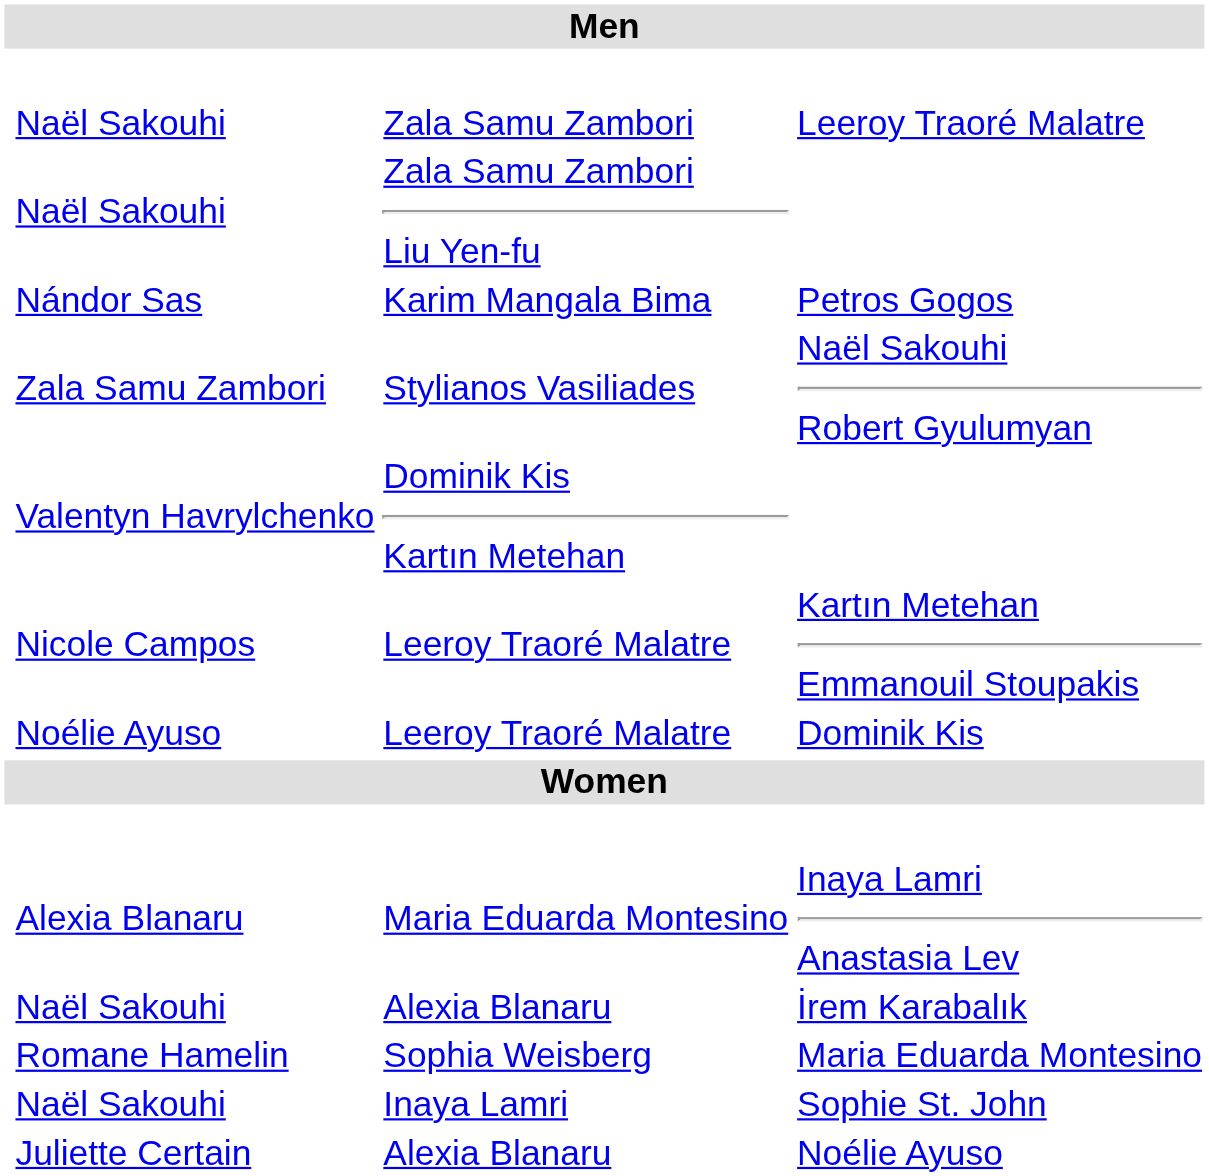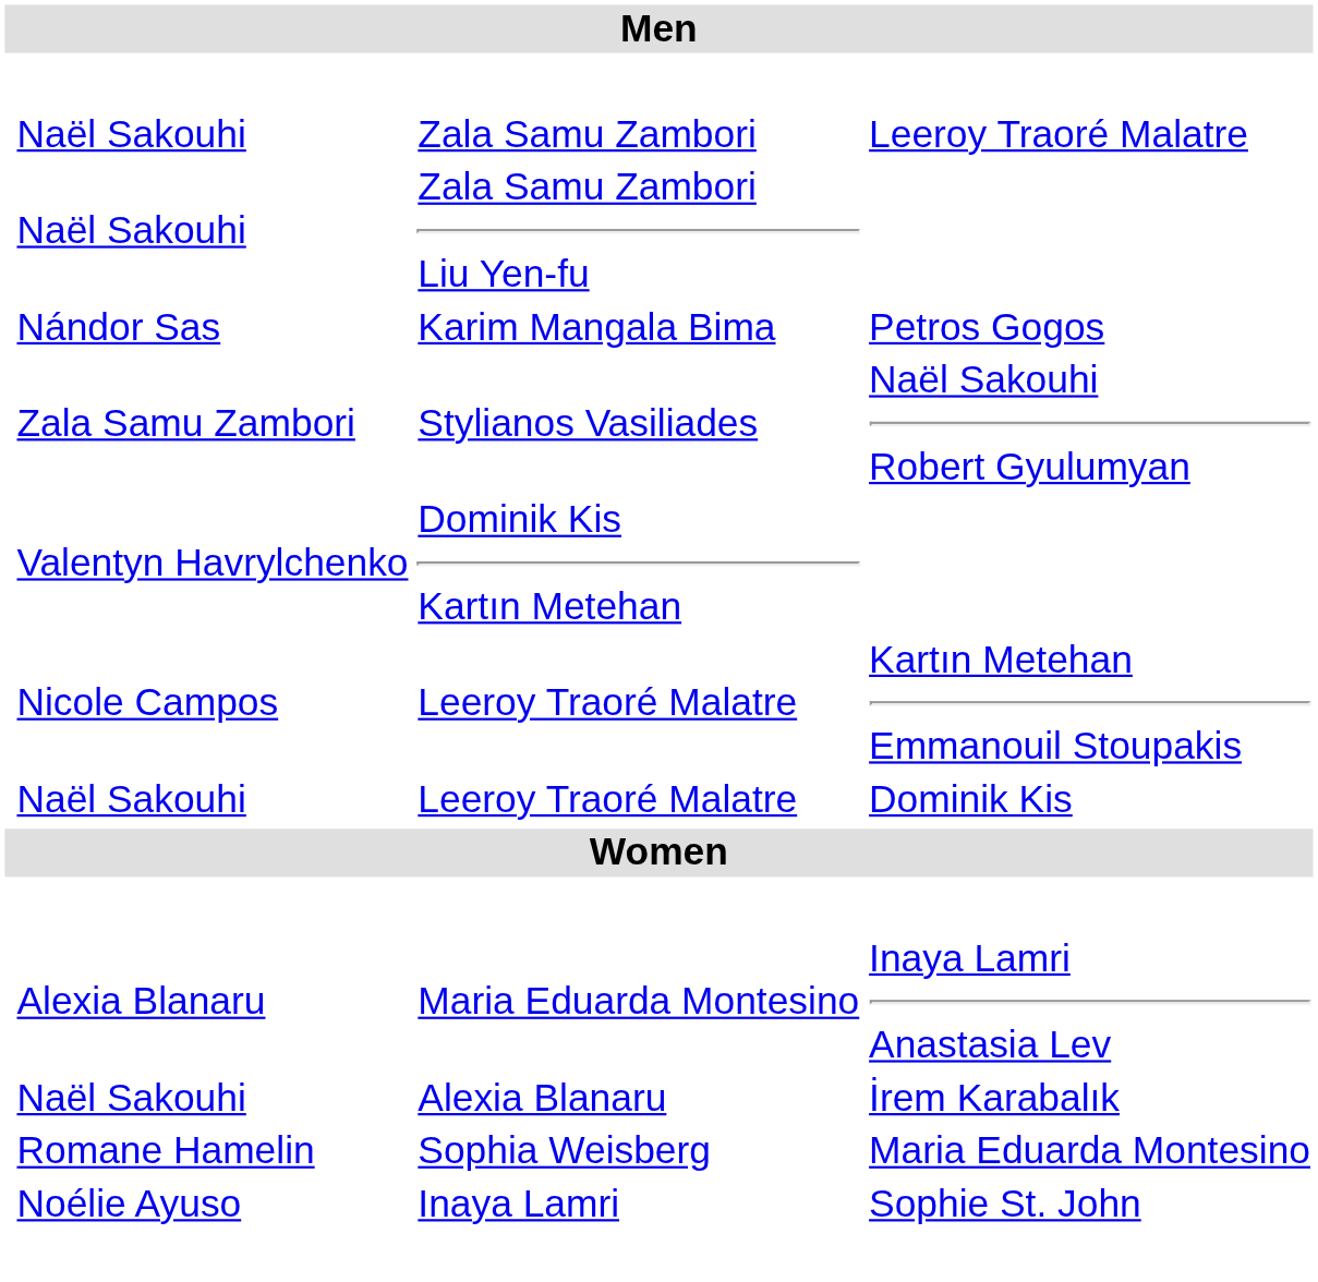Leeroy Traoré Malatre / Dominik Kis | column 2: Noélie Ayuso -> Naël Sakouhi
Inaya Lamri | column 2: Naël Sakouhi -> Noélie Ayuso
- row: Juliette Certain | Alexia Blanaru | Noélie Ayuso
